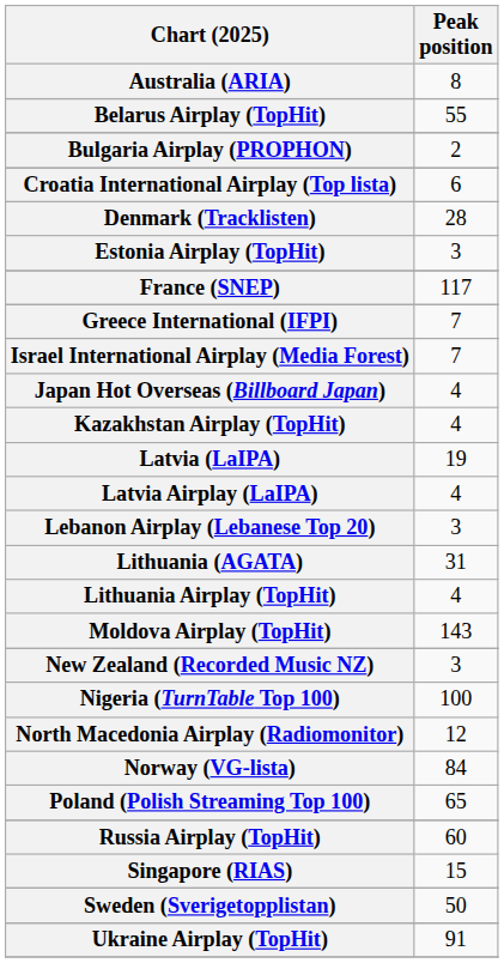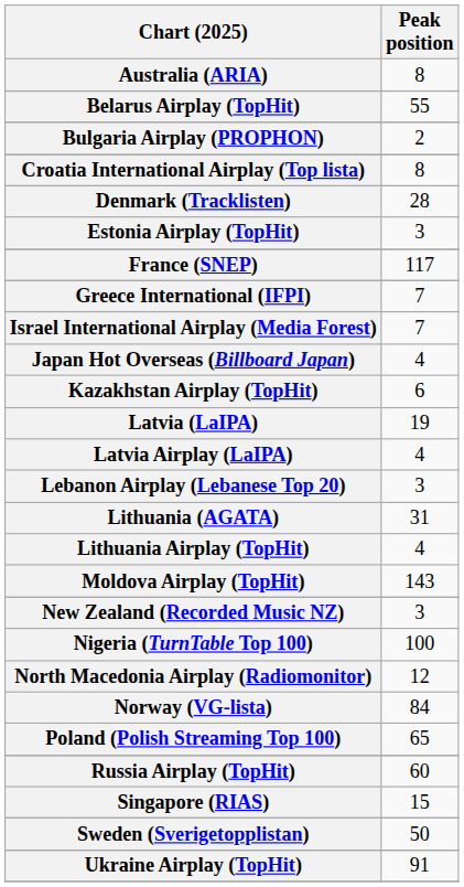Croatia International Airplay (Top lista) | Peak position: 6 -> 8
Kazakhstan Airplay (TopHit) | Peak position: 4 -> 6
